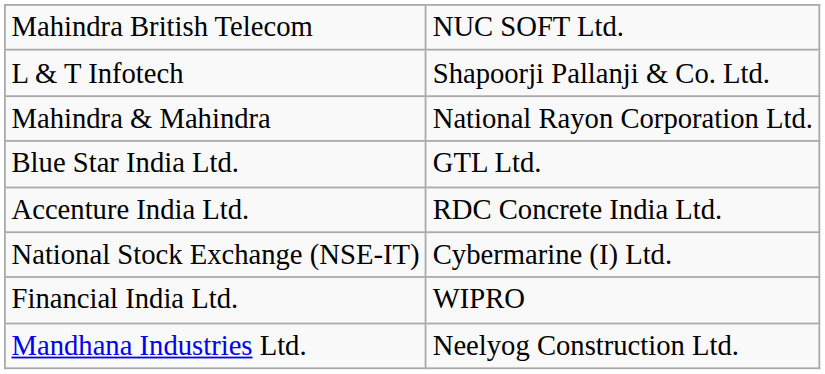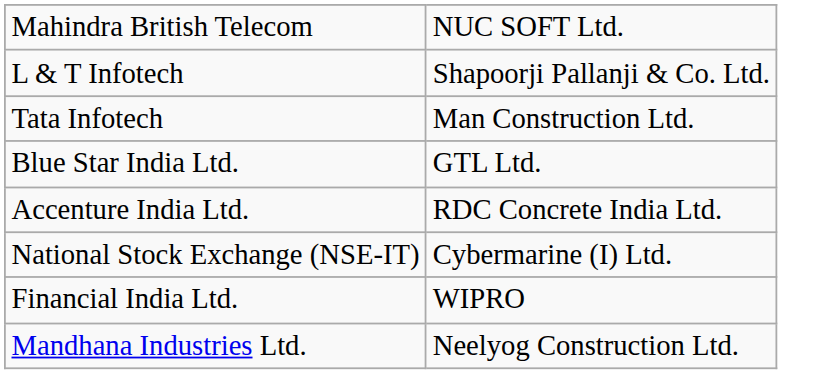+ row: Tata Infotech | Man Construction Ltd.
- row: Mahindra & Mahindra | National Rayon Corporation Ltd.
